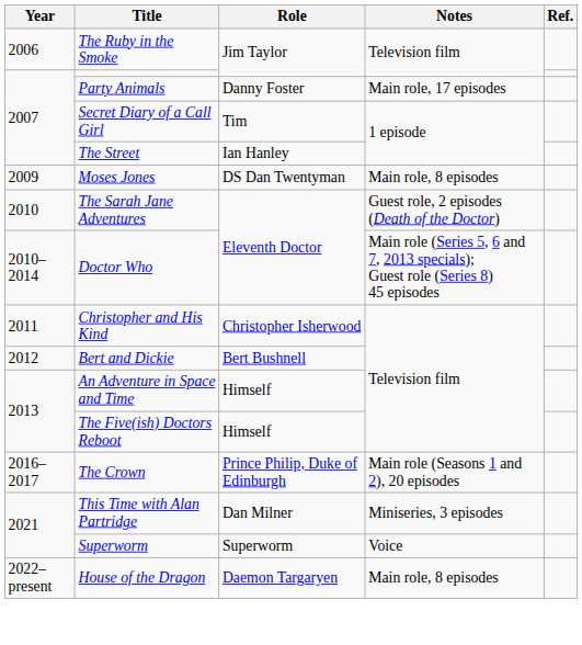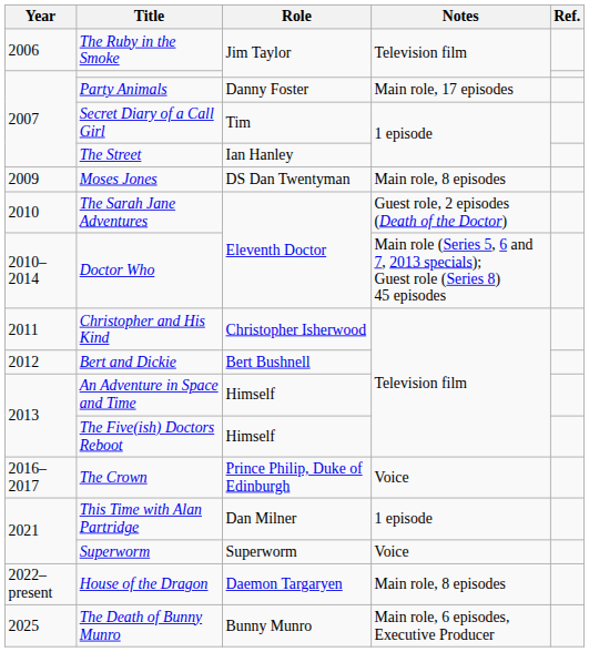The Crown | Notes: Main role (Seasons 1 and 2), 20 episodes -> Voice
This Time with Alan Partridge | Notes: Miniseries, 3 episodes -> 1 episode
+ row: 2025 | The Death of Bunny Munro | Bunny Munro | Main role, 6 episodes, Executive Producer
